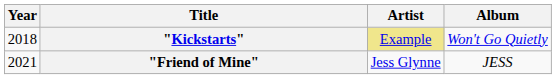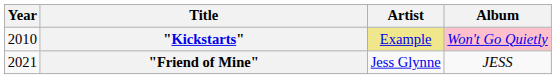"Kickstarts" | Year: 2018 -> 2010
"Kickstarts" | Album: no background -> pink background
